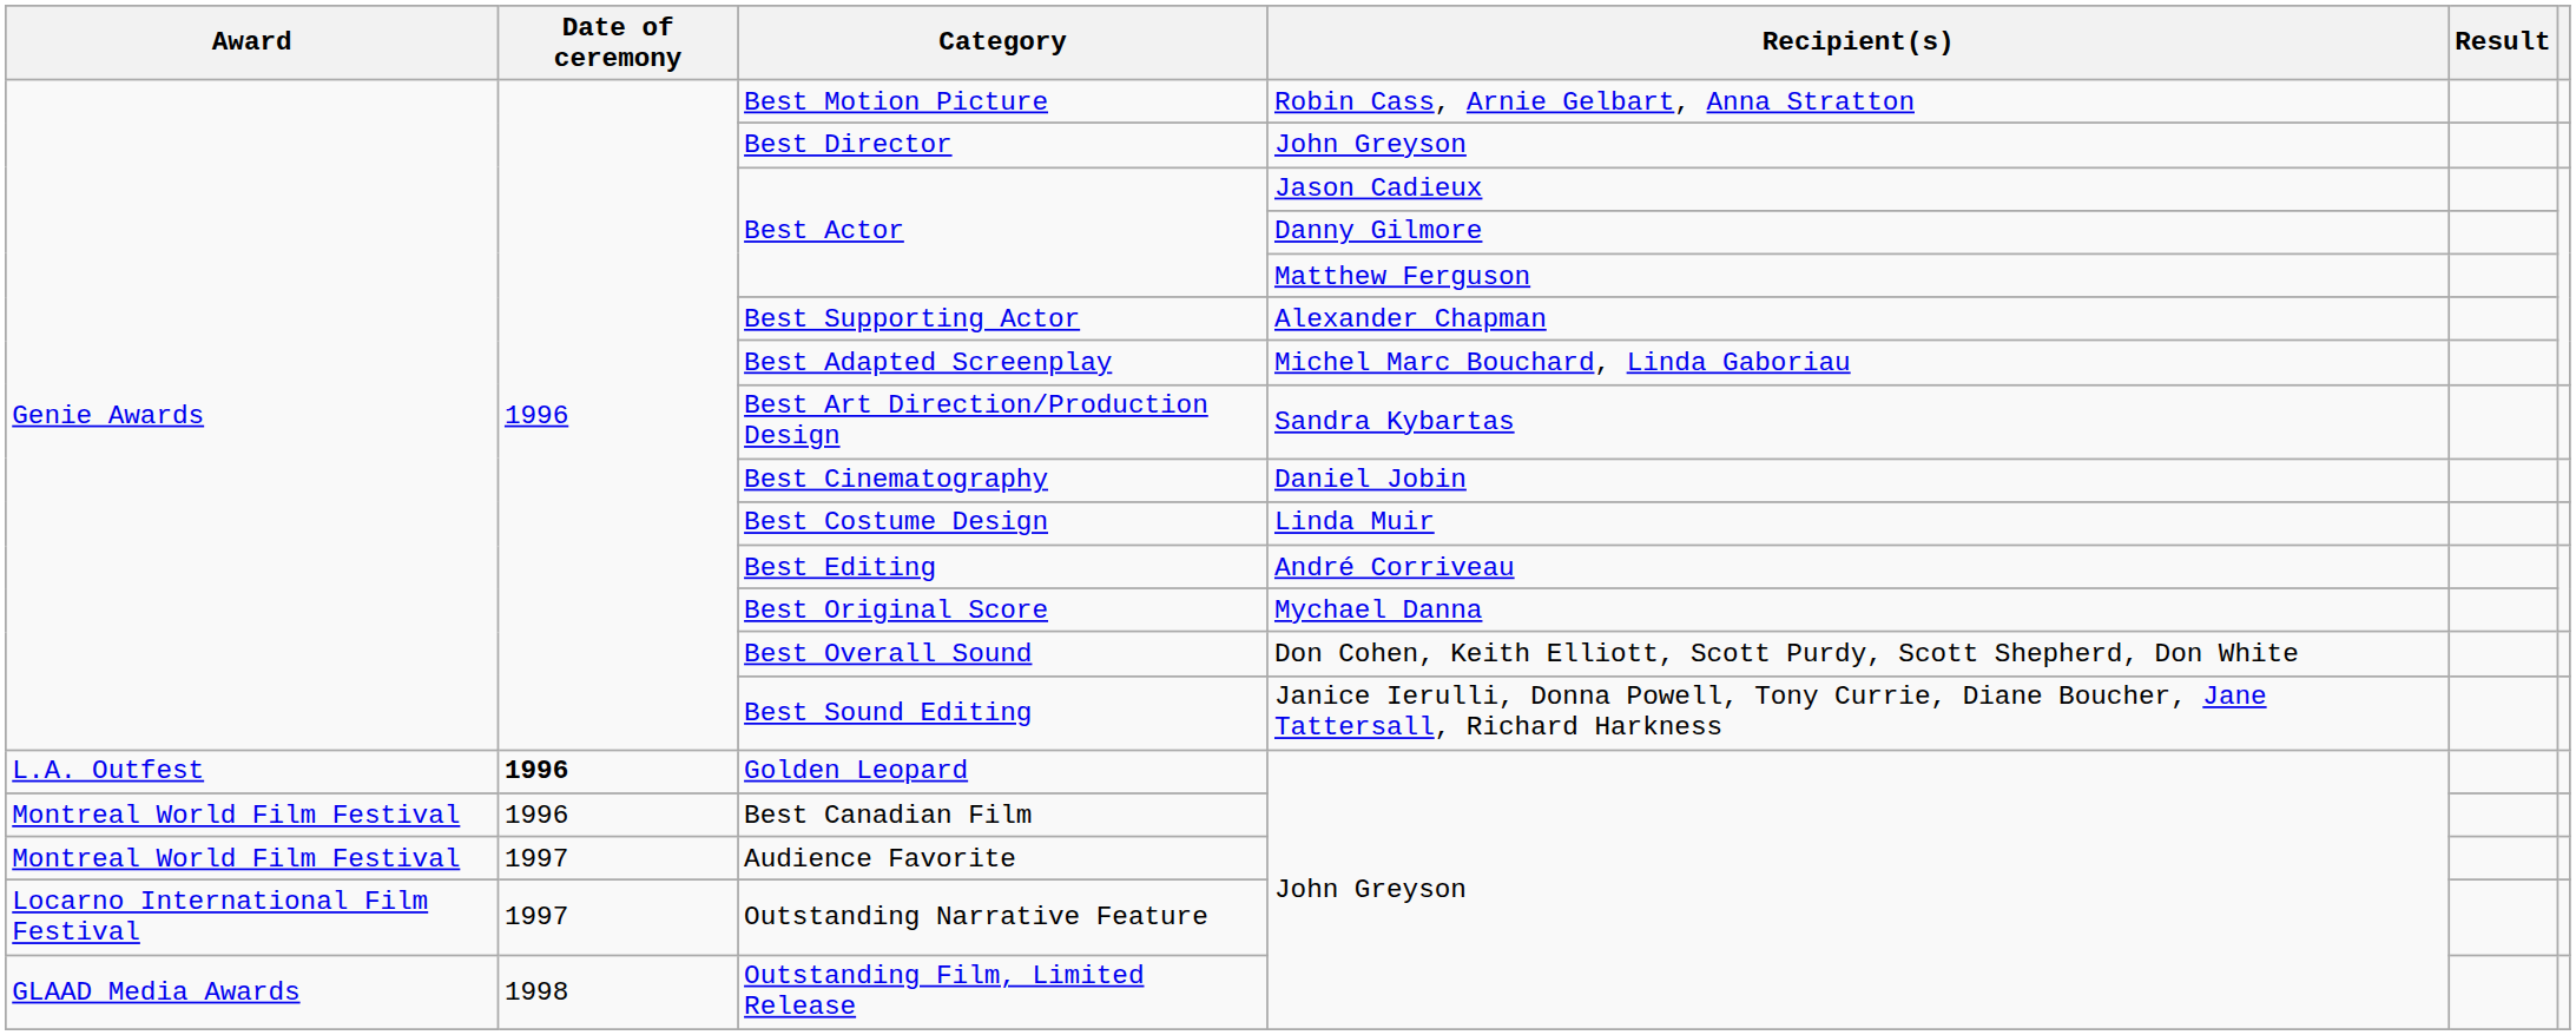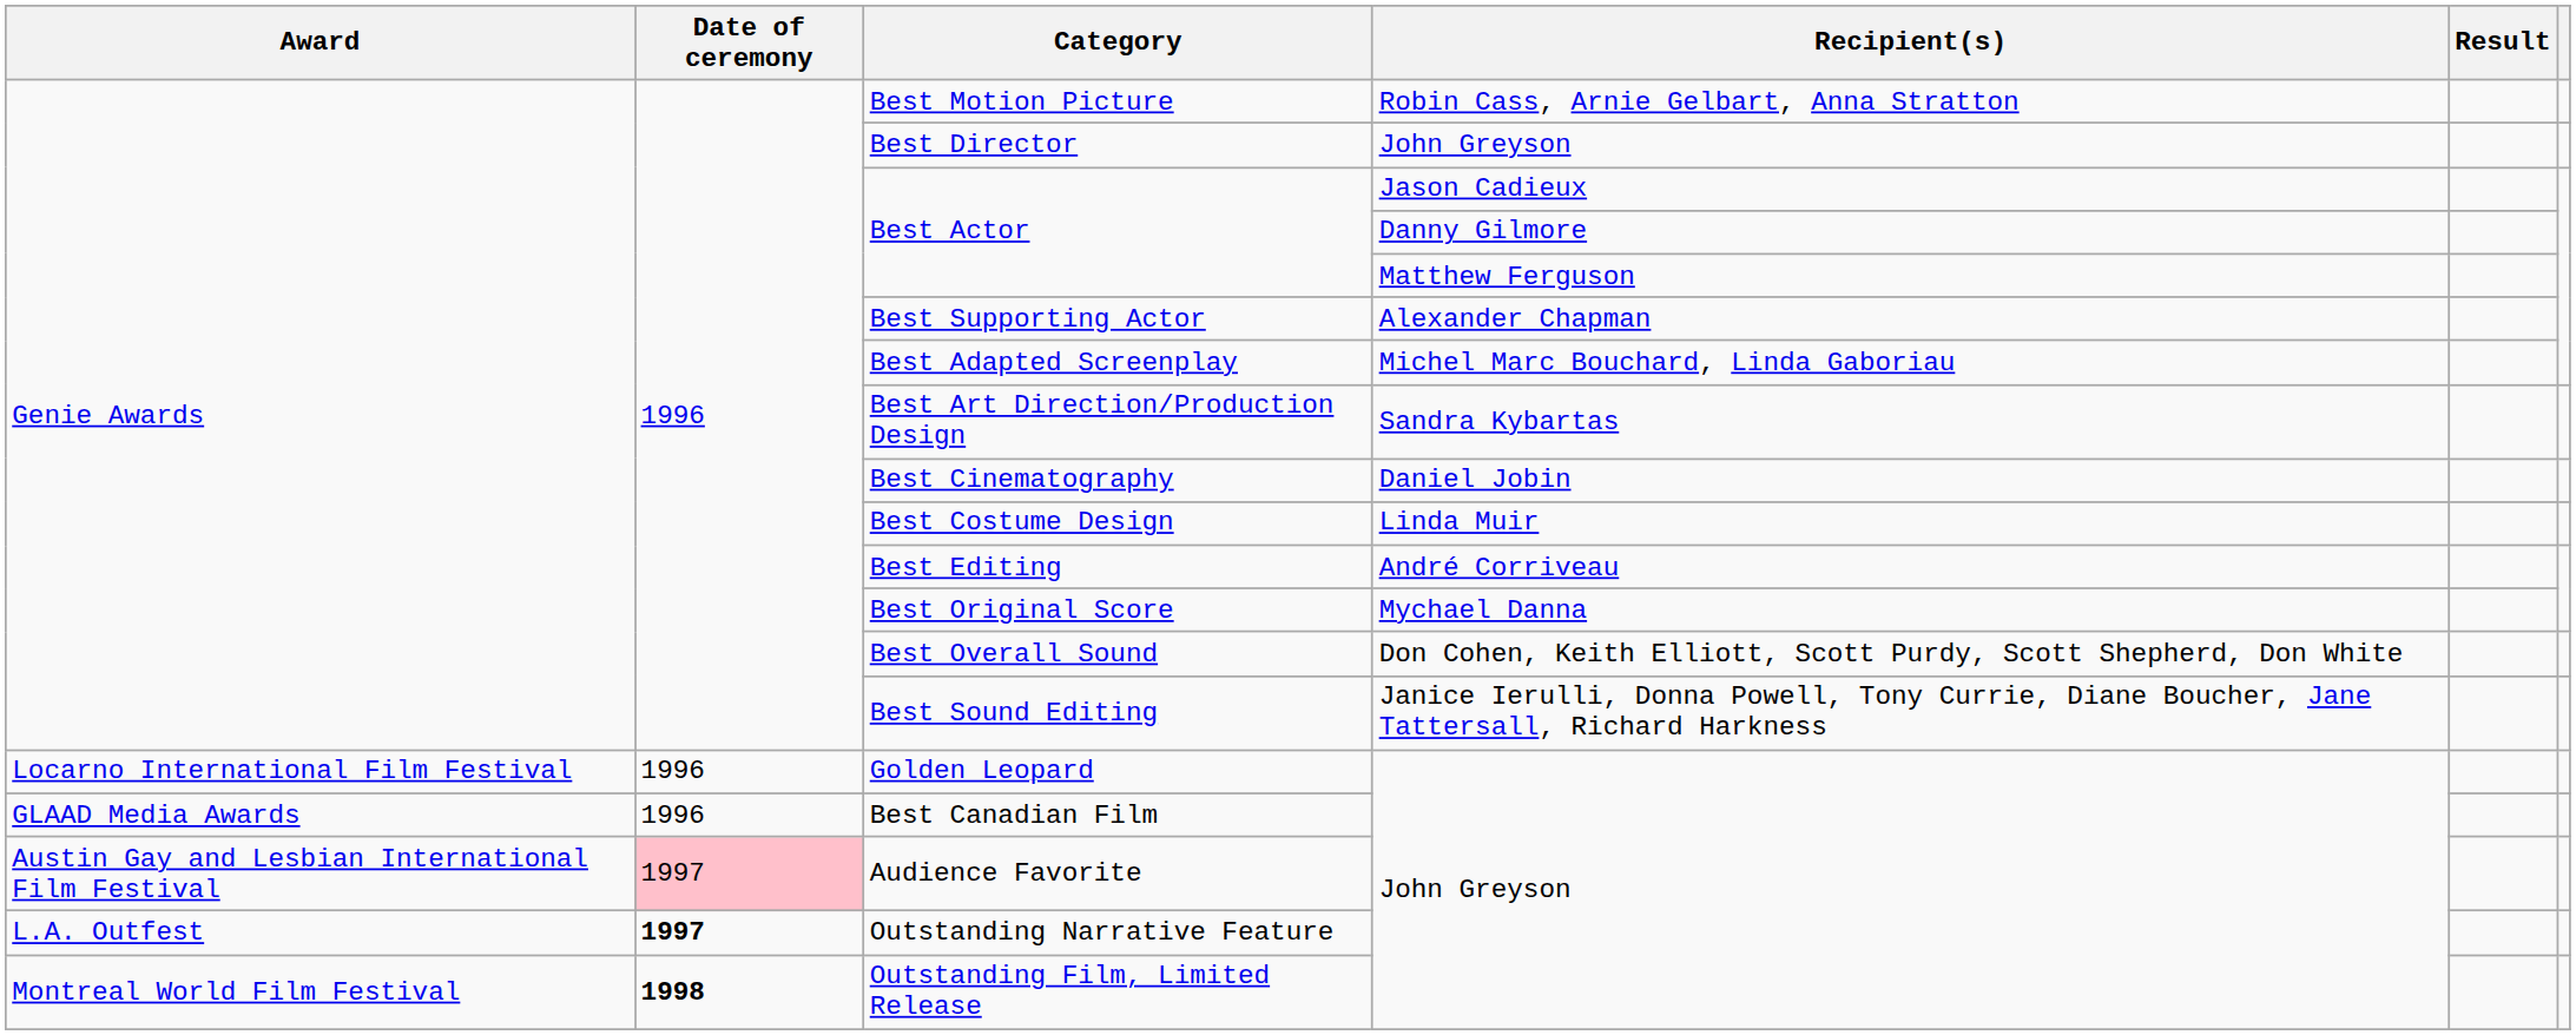Golden Leopard | Award: L.A. Outfest -> Locarno International Film Festival
Golden Leopard | Date of ceremony: bold -> normal
Best Canadian Film | Award: Montreal World Film Festival -> GLAAD Media Awards
Audience Favorite | Award: Montreal World Film Festival -> Austin Gay and Lesbian International Film Festival
Audience Favorite | Date of ceremony: no background -> pink background
Outstanding Narrative Feature | Award: Locarno International Film Festival -> L.A. Outfest
Outstanding Narrative Feature | Date of ceremony: normal -> bold
Outstanding Film, Limited Release | Award: GLAAD Media Awards -> Montreal World Film Festival
Outstanding Film, Limited Release | Date of ceremony: normal -> bold
